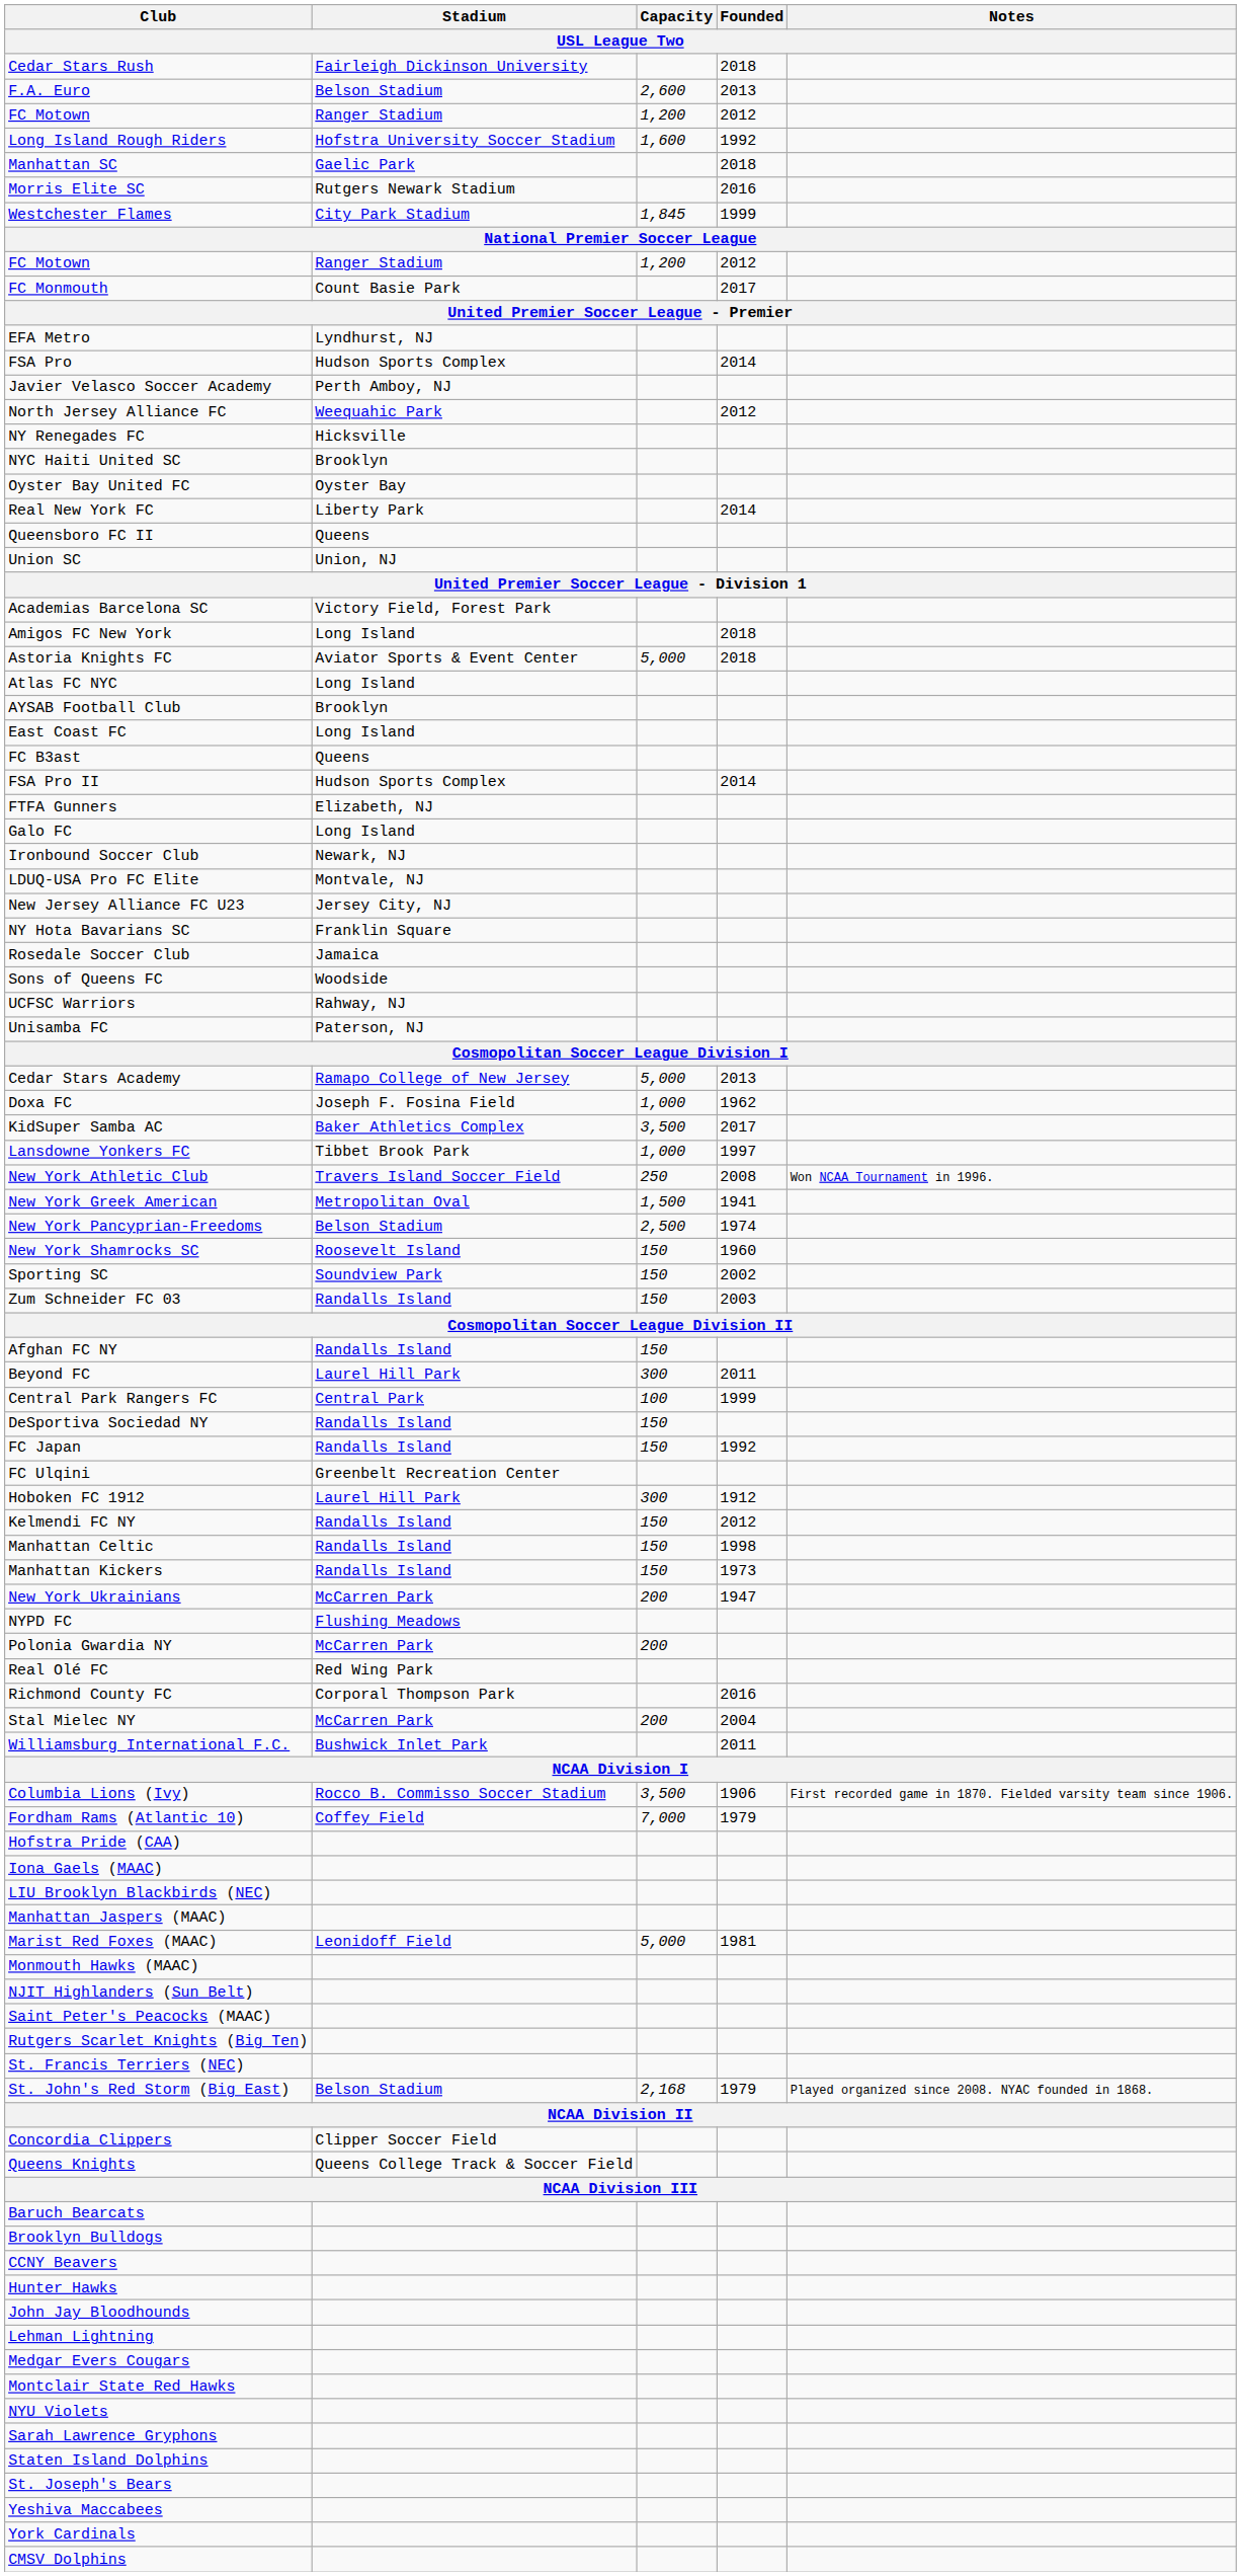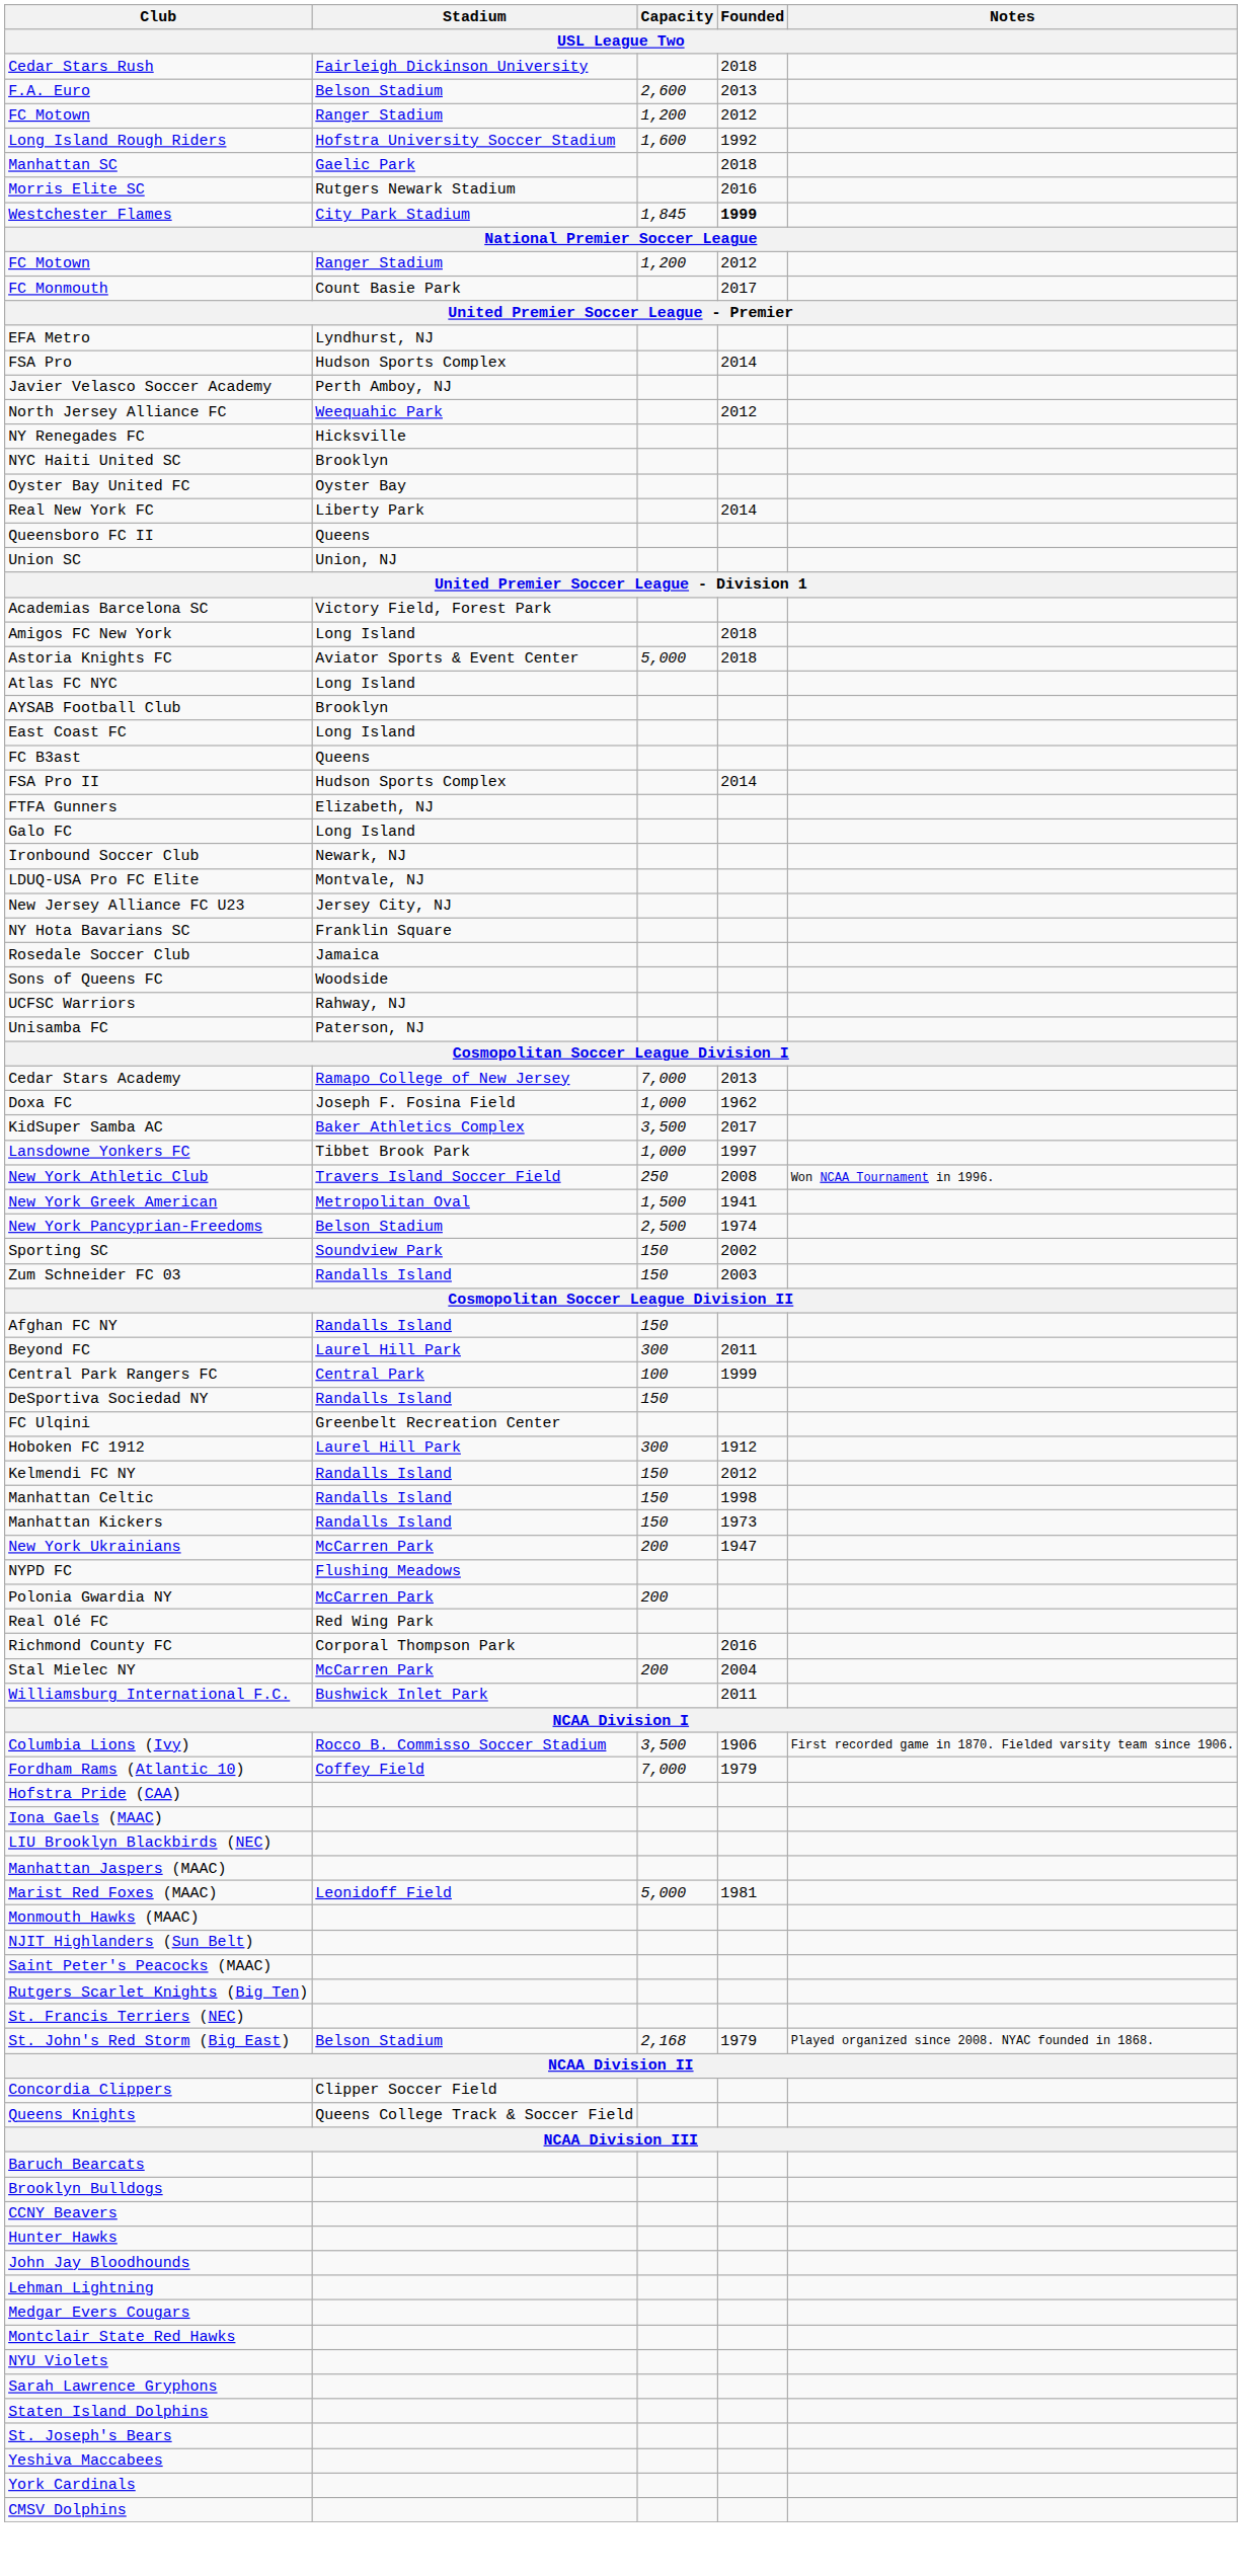Westchester Flames | Founded: normal -> bold
Cedar Stars Academy | Capacity: 5,000 -> 7,000
- row: New York Shamrocks SC | Roosevelt Island | 150 | 1960
- row: FC Japan | Randalls Island | 150 | 1992
